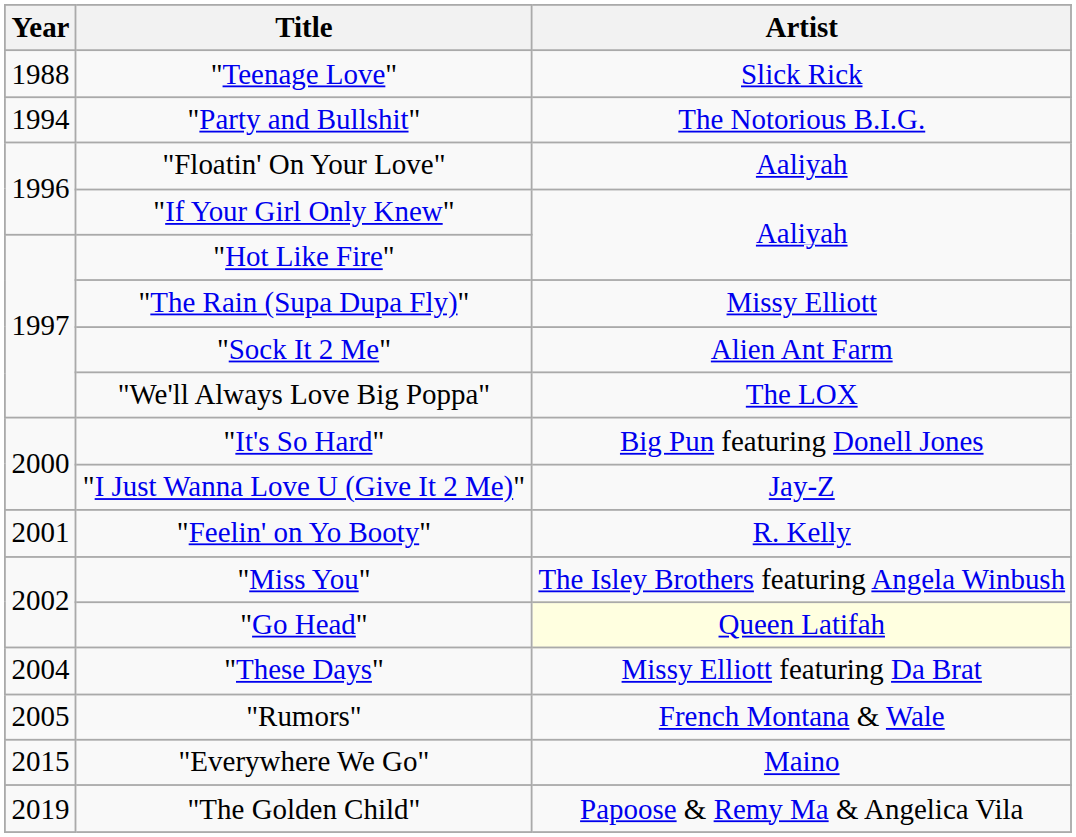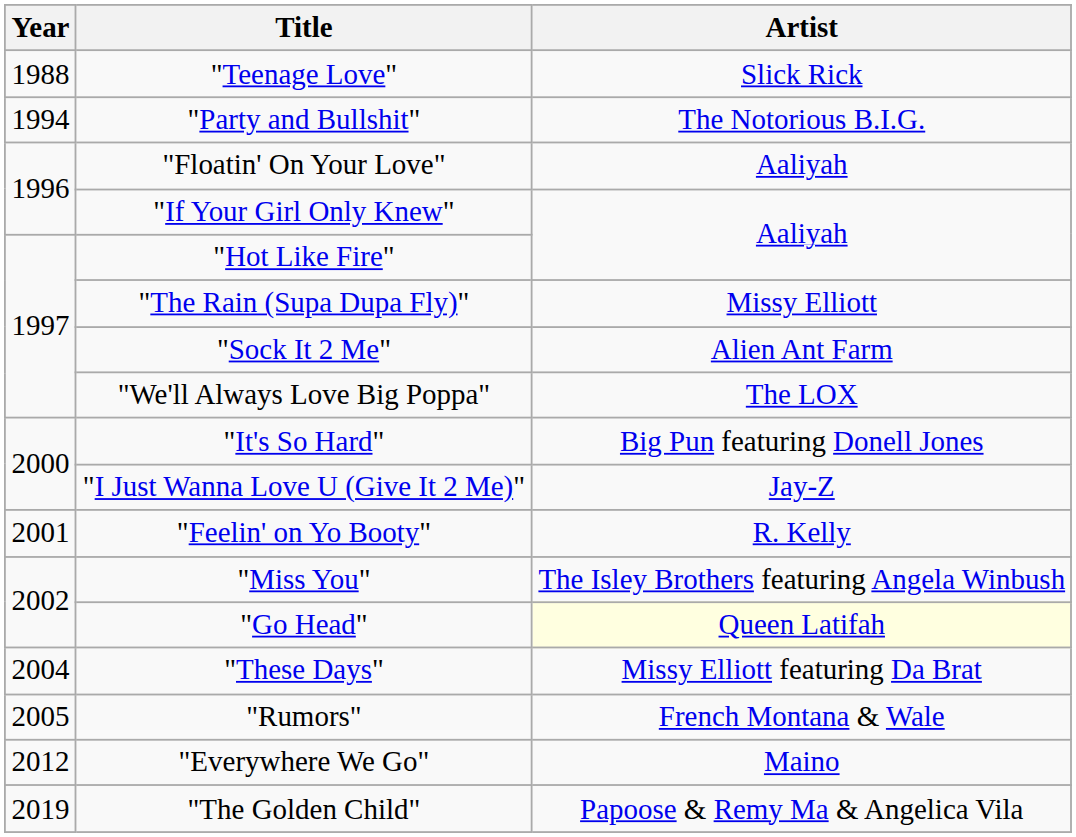"Everywhere We Go" | Year: 2015 -> 2012
